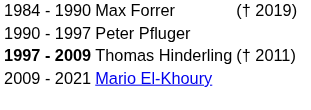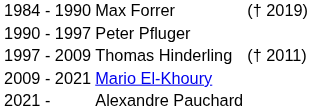Thomas Hinderling | column 1: bold -> normal
+ row: 2021 - | Alexandre Pauchard
